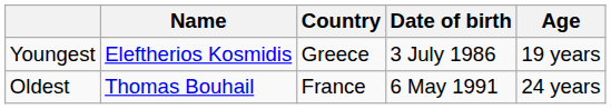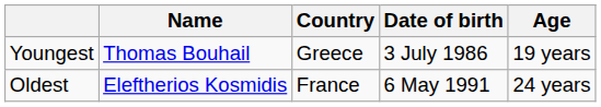Youngest | Name: Eleftherios Kosmidis -> Thomas Bouhail
Oldest | Name: Thomas Bouhail -> Eleftherios Kosmidis
